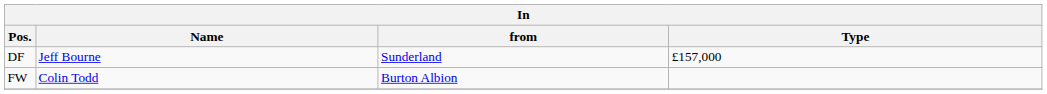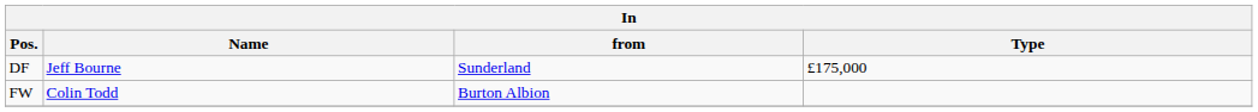DF | Type: £157,000 -> £175,000
